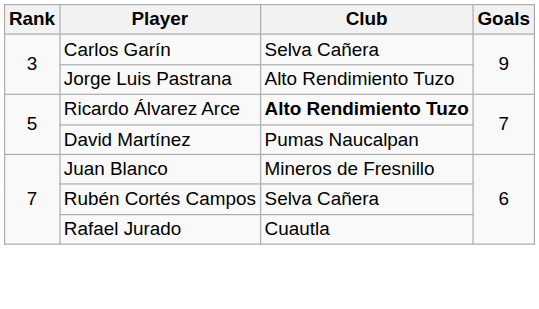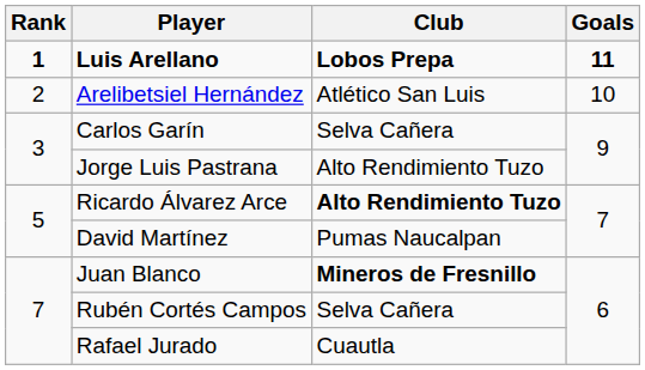+ row: 1 | Luis Arellano | Lobos Prepa | 11
+ row: 2 | Arelibetsiel Hernández | Atlético San Luis | 10
Juan Blanco | Club: normal -> bold
